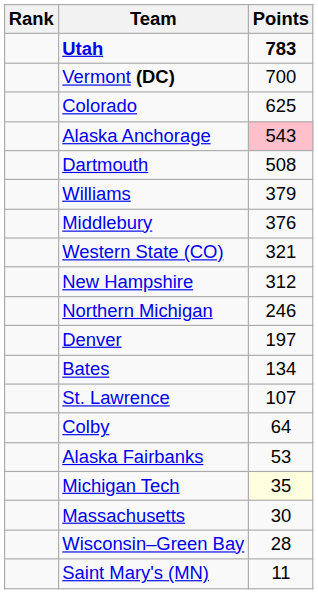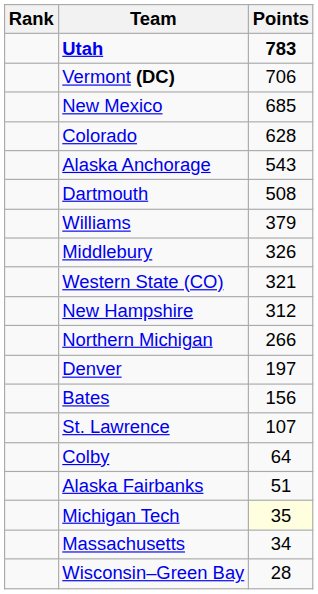Vermont (DC) | Points: 700 -> 706
+ row: New Mexico | 685
Colorado | Points: 625 -> 628
Alaska Anchorage | Points: pink background -> no background
Middlebury | Points: 376 -> 326
Northern Michigan | Points: 246 -> 266
Bates | Points: 134 -> 156
Alaska Fairbanks | Points: 53 -> 51
Massachusetts | Points: 30 -> 34
- row: Saint Mary's (MN) | 11
